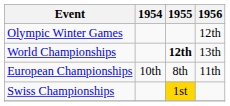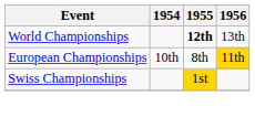- row: Olympic Winter Games | 12th
European Championships | 1956: no background -> gold background
